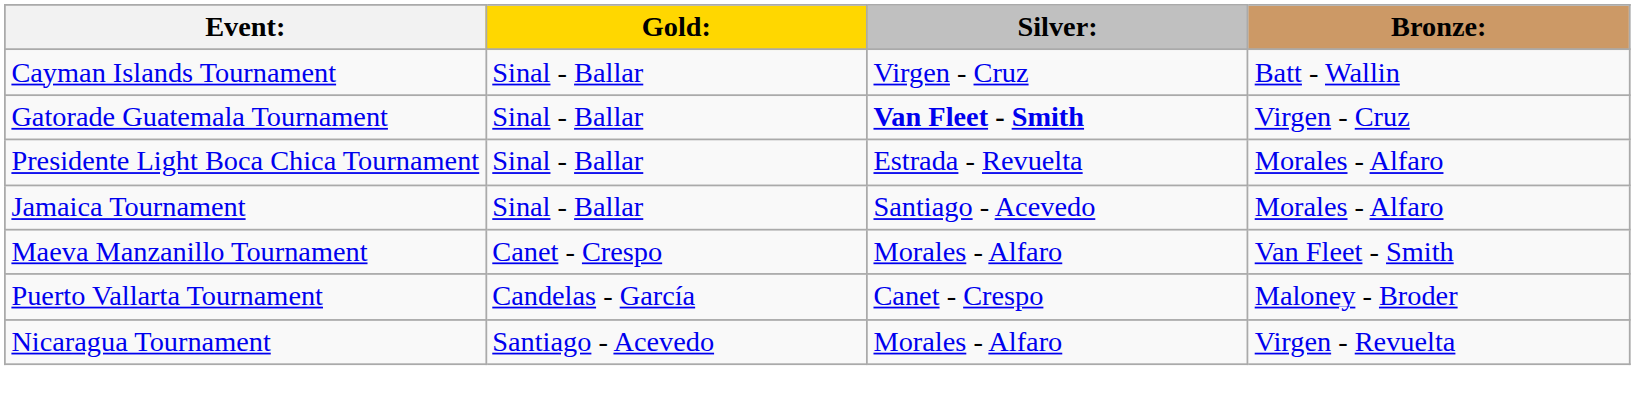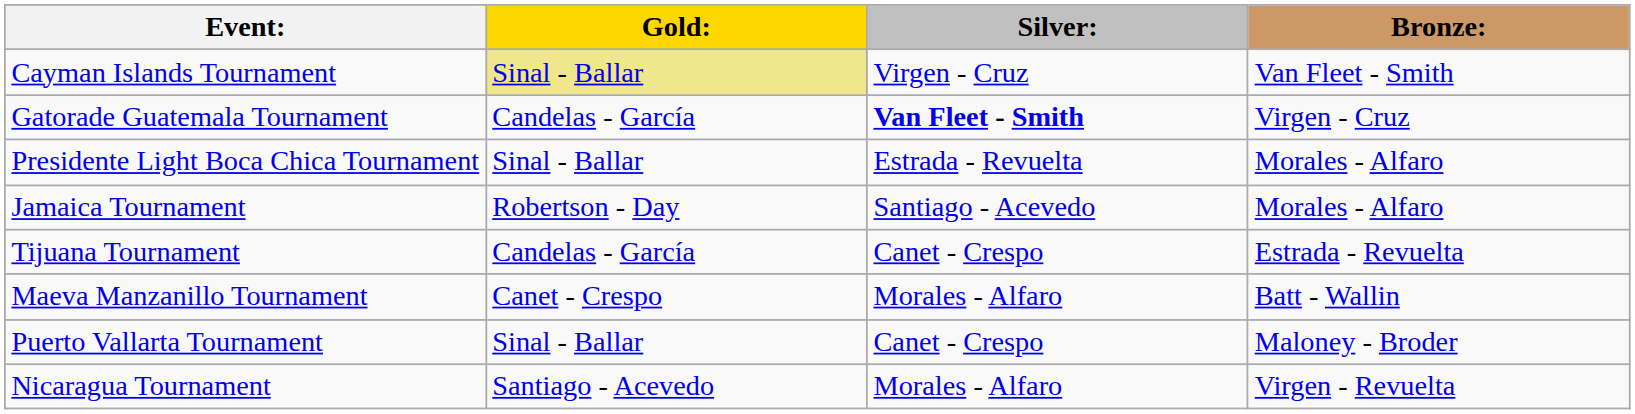Cayman Islands Tournament | Gold:: no background -> khaki background
Cayman Islands Tournament | Bronze:: Batt - Wallin -> Van Fleet - Smith
Gatorade Guatemala Tournament | Gold:: Sinal - Ballar -> Candelas - García
Jamaica Tournament | Gold:: Sinal - Ballar -> Robertson - Day
+ row: Tijuana Tournament | Candelas - García | Canet - Crespo | Estrada - Revuelta
Maeva Manzanillo Tournament | Bronze:: Van Fleet - Smith -> Batt - Wallin
Puerto Vallarta Tournament | Gold:: Candelas - García -> Sinal - Ballar
